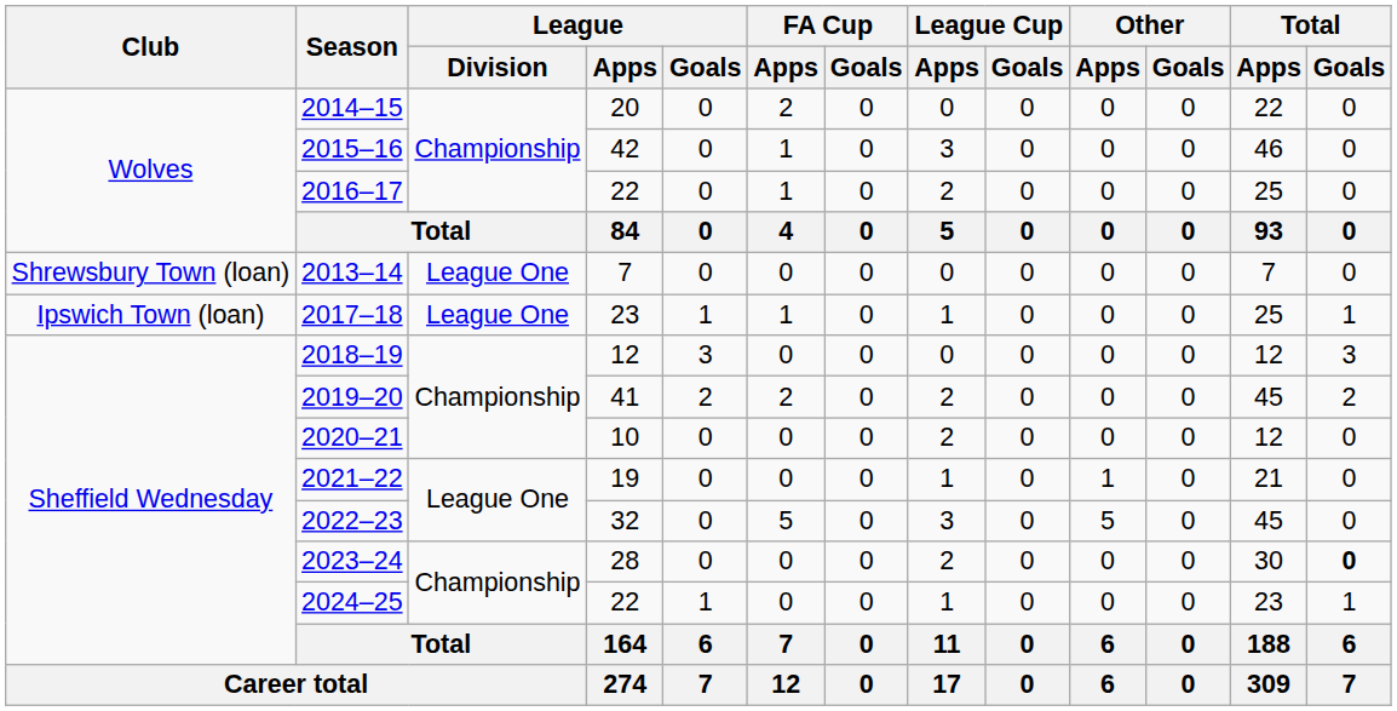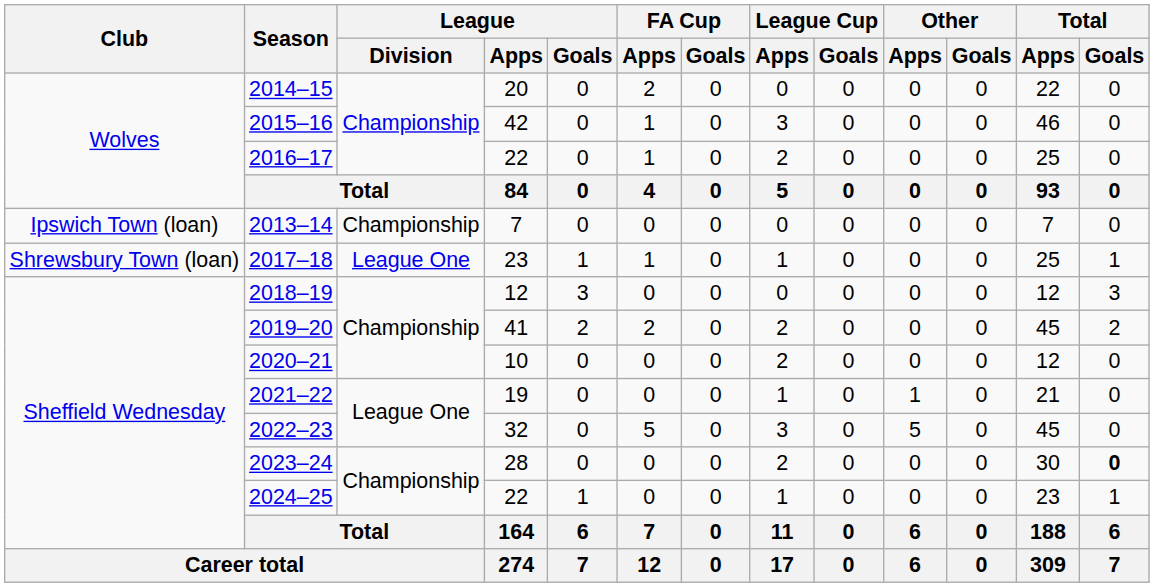2013–14 | Club: Shrewsbury Town (loan) -> Ipswich Town (loan)
2013–14 | League / Division: League One -> Championship
2017–18 | Club: Ipswich Town (loan) -> Shrewsbury Town (loan)
